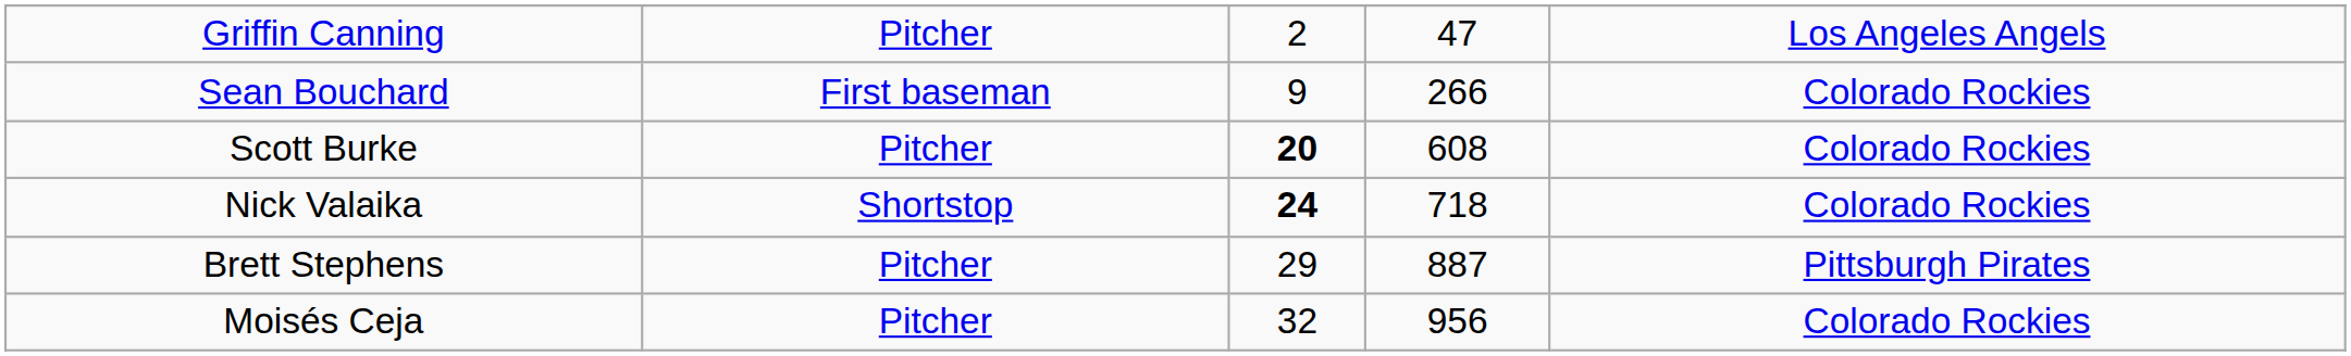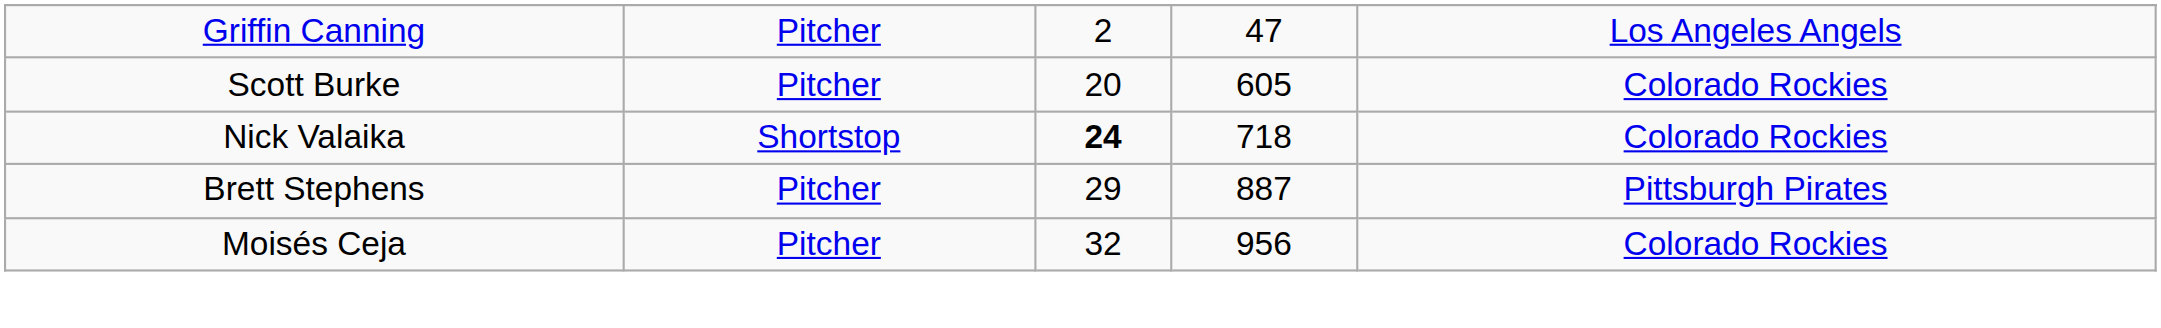- row: Sean Bouchard | First baseman | 9 | 266 | Colorado Rockies
Scott Burke | column 3: bold -> normal
Scott Burke | column 4: 608 -> 605
